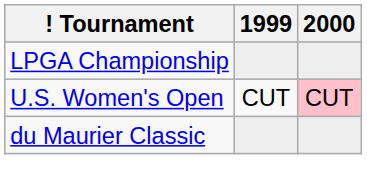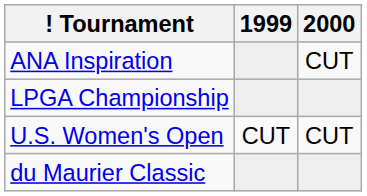+ row: ANA Inspiration | CUT
U.S. Women's Open | 2000: pink background -> no background
